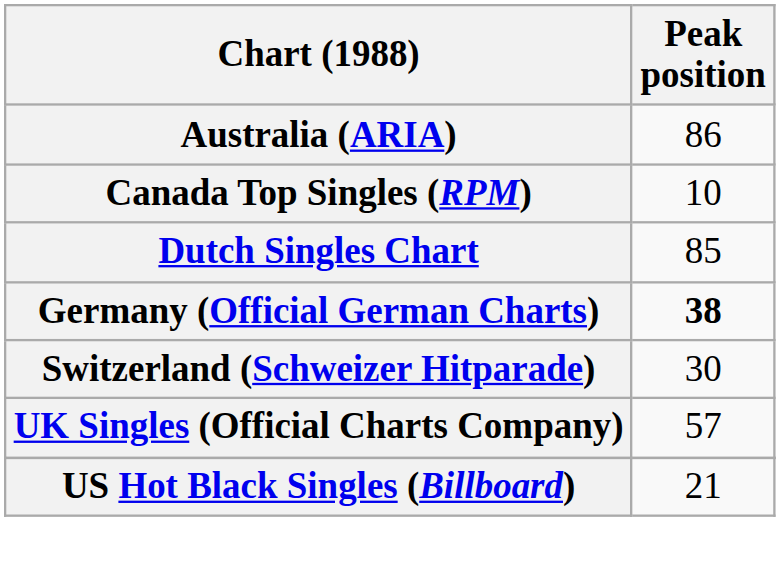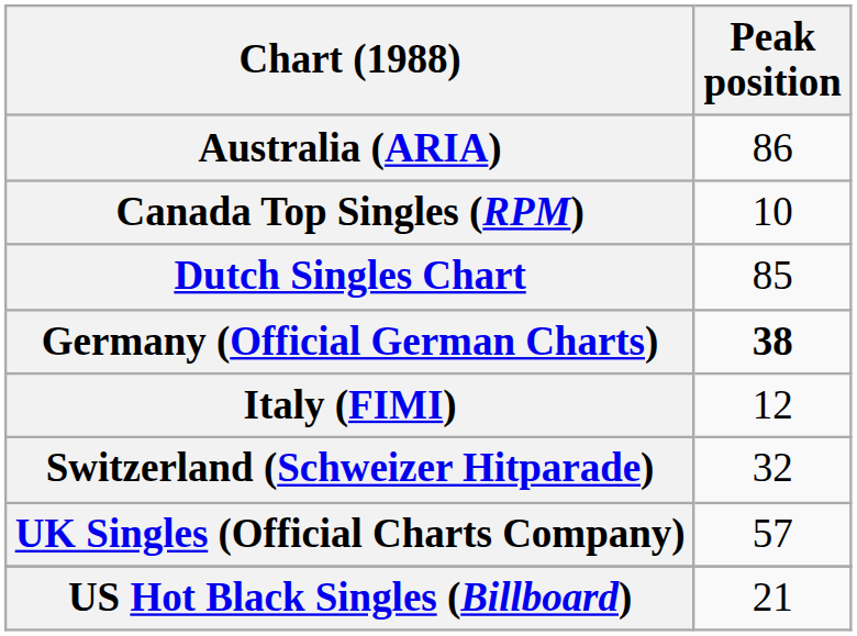+ row: Italy (FIMI) | 12
Switzerland (Schweizer Hitparade) | Peak position: 30 -> 32
